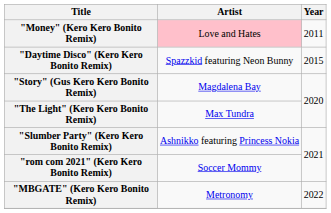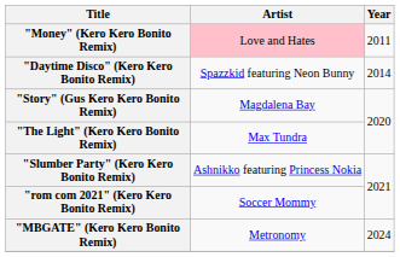"Daytime Disco" (Kero Kero Bonito Remix) | Year: 2015 -> 2014
"MBGATE" (Kero Kero Bonito Remix) | Year: 2022 -> 2024
